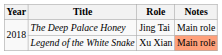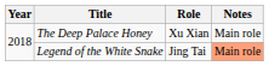The Deep Palace Honey | Role: Jing Tai -> Xu Xian
Legend of the White Snake | Role: Xu Xian -> Jing Tai
